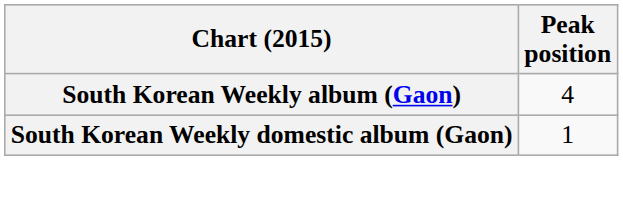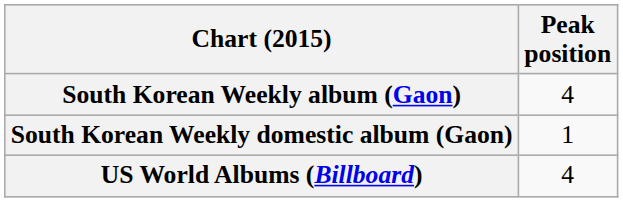+ row: US World Albums (Billboard) | 4
